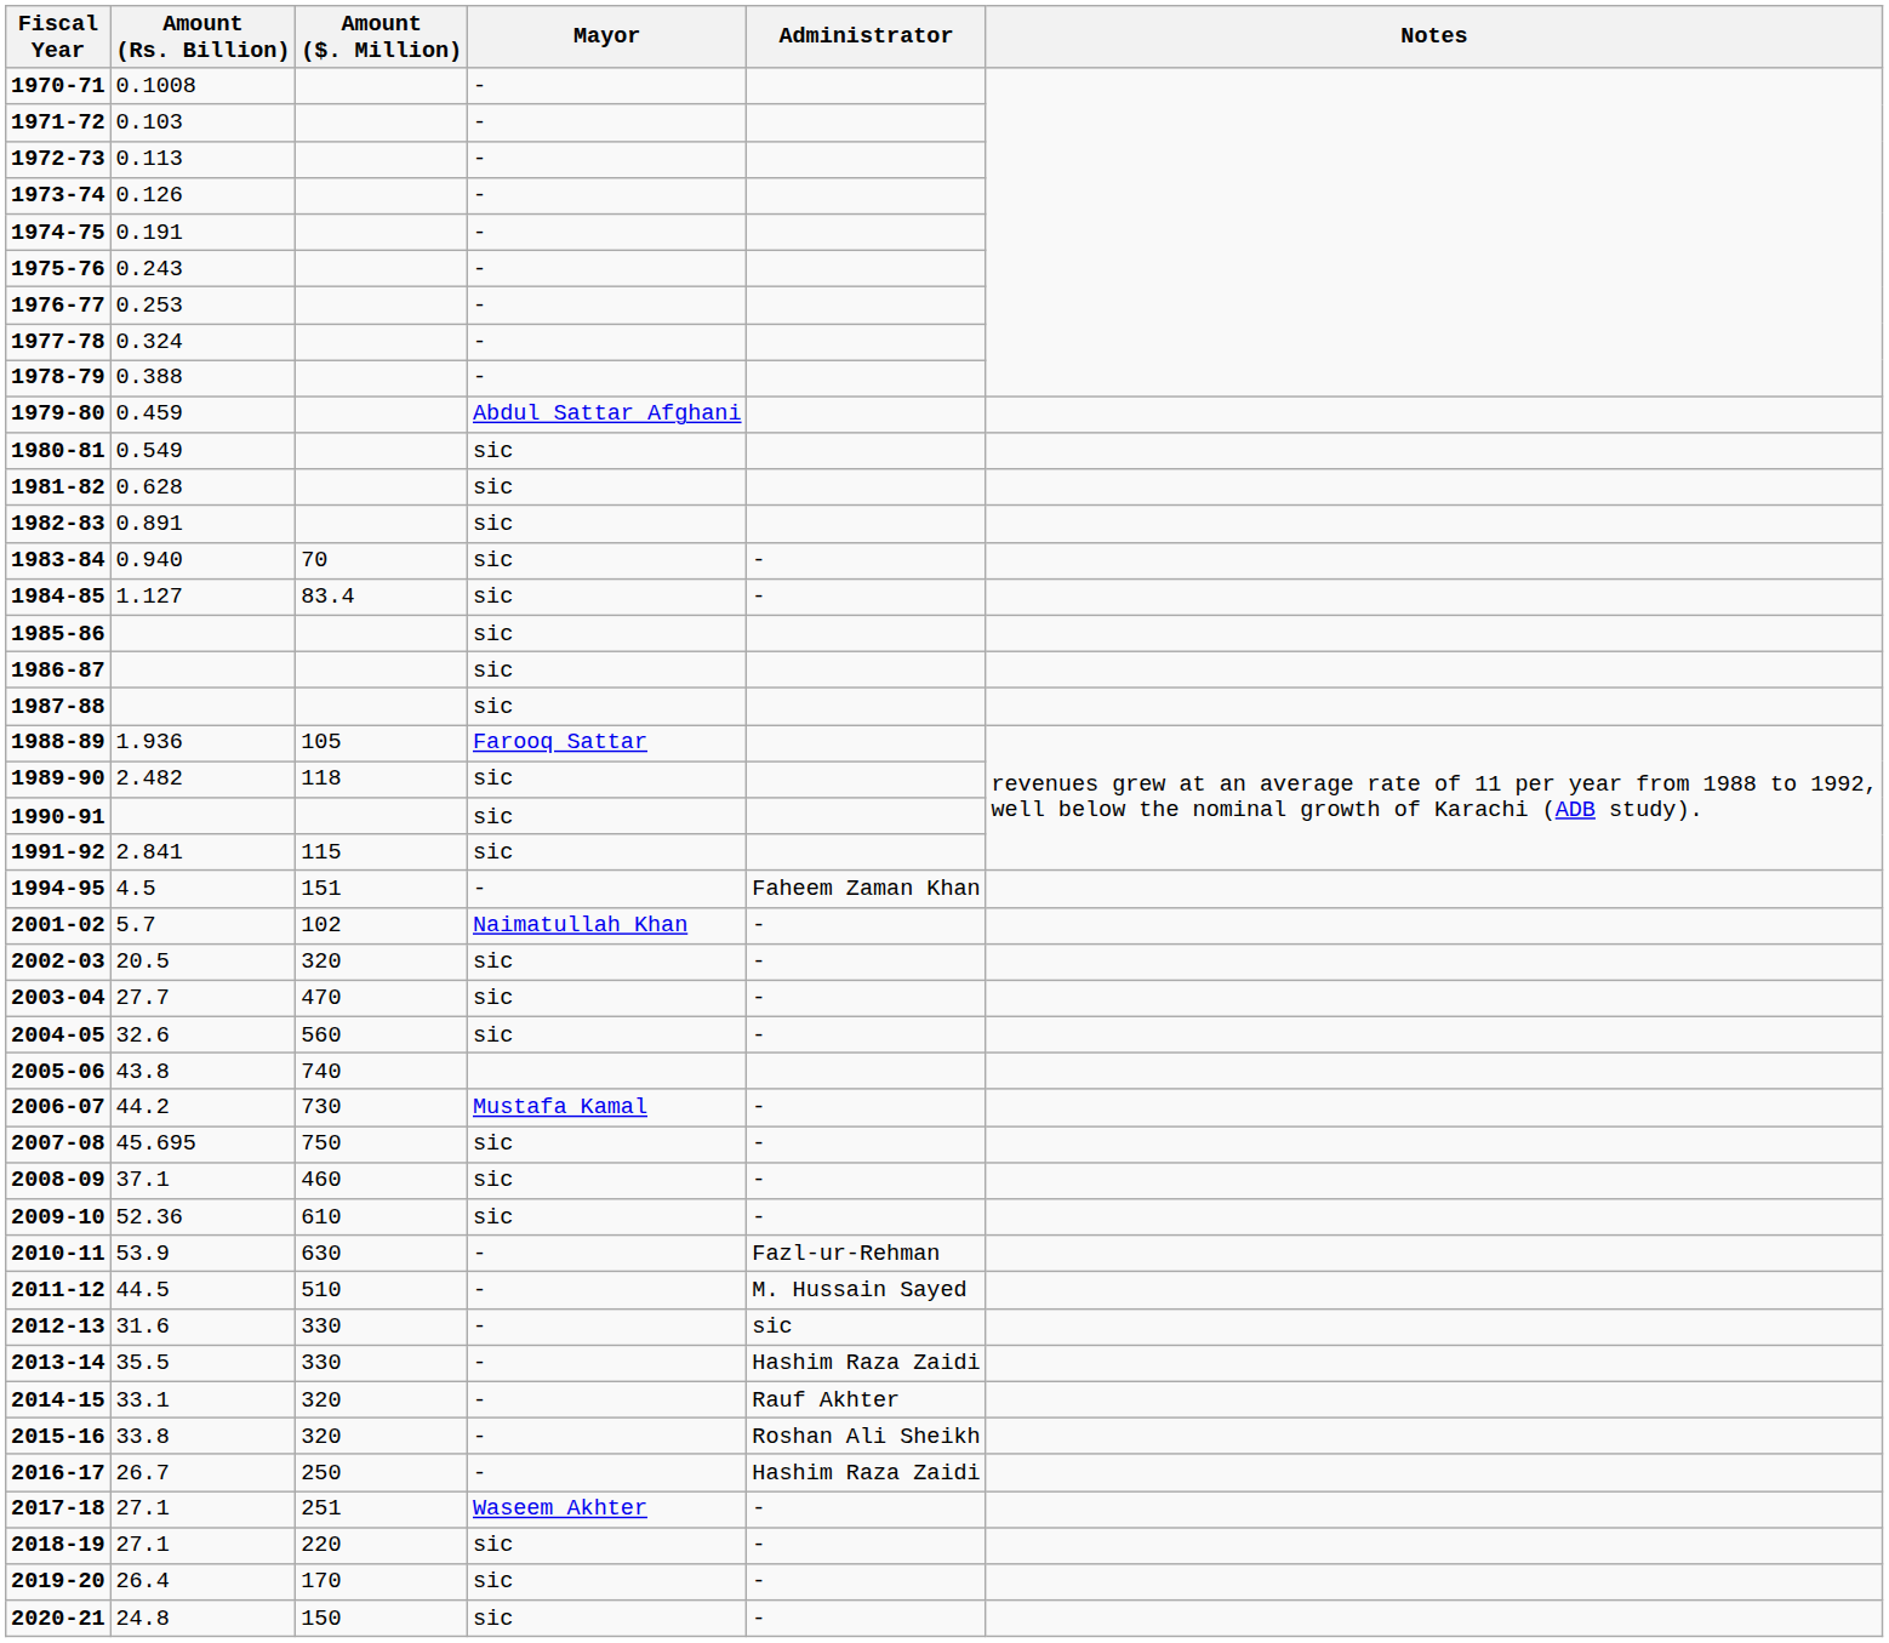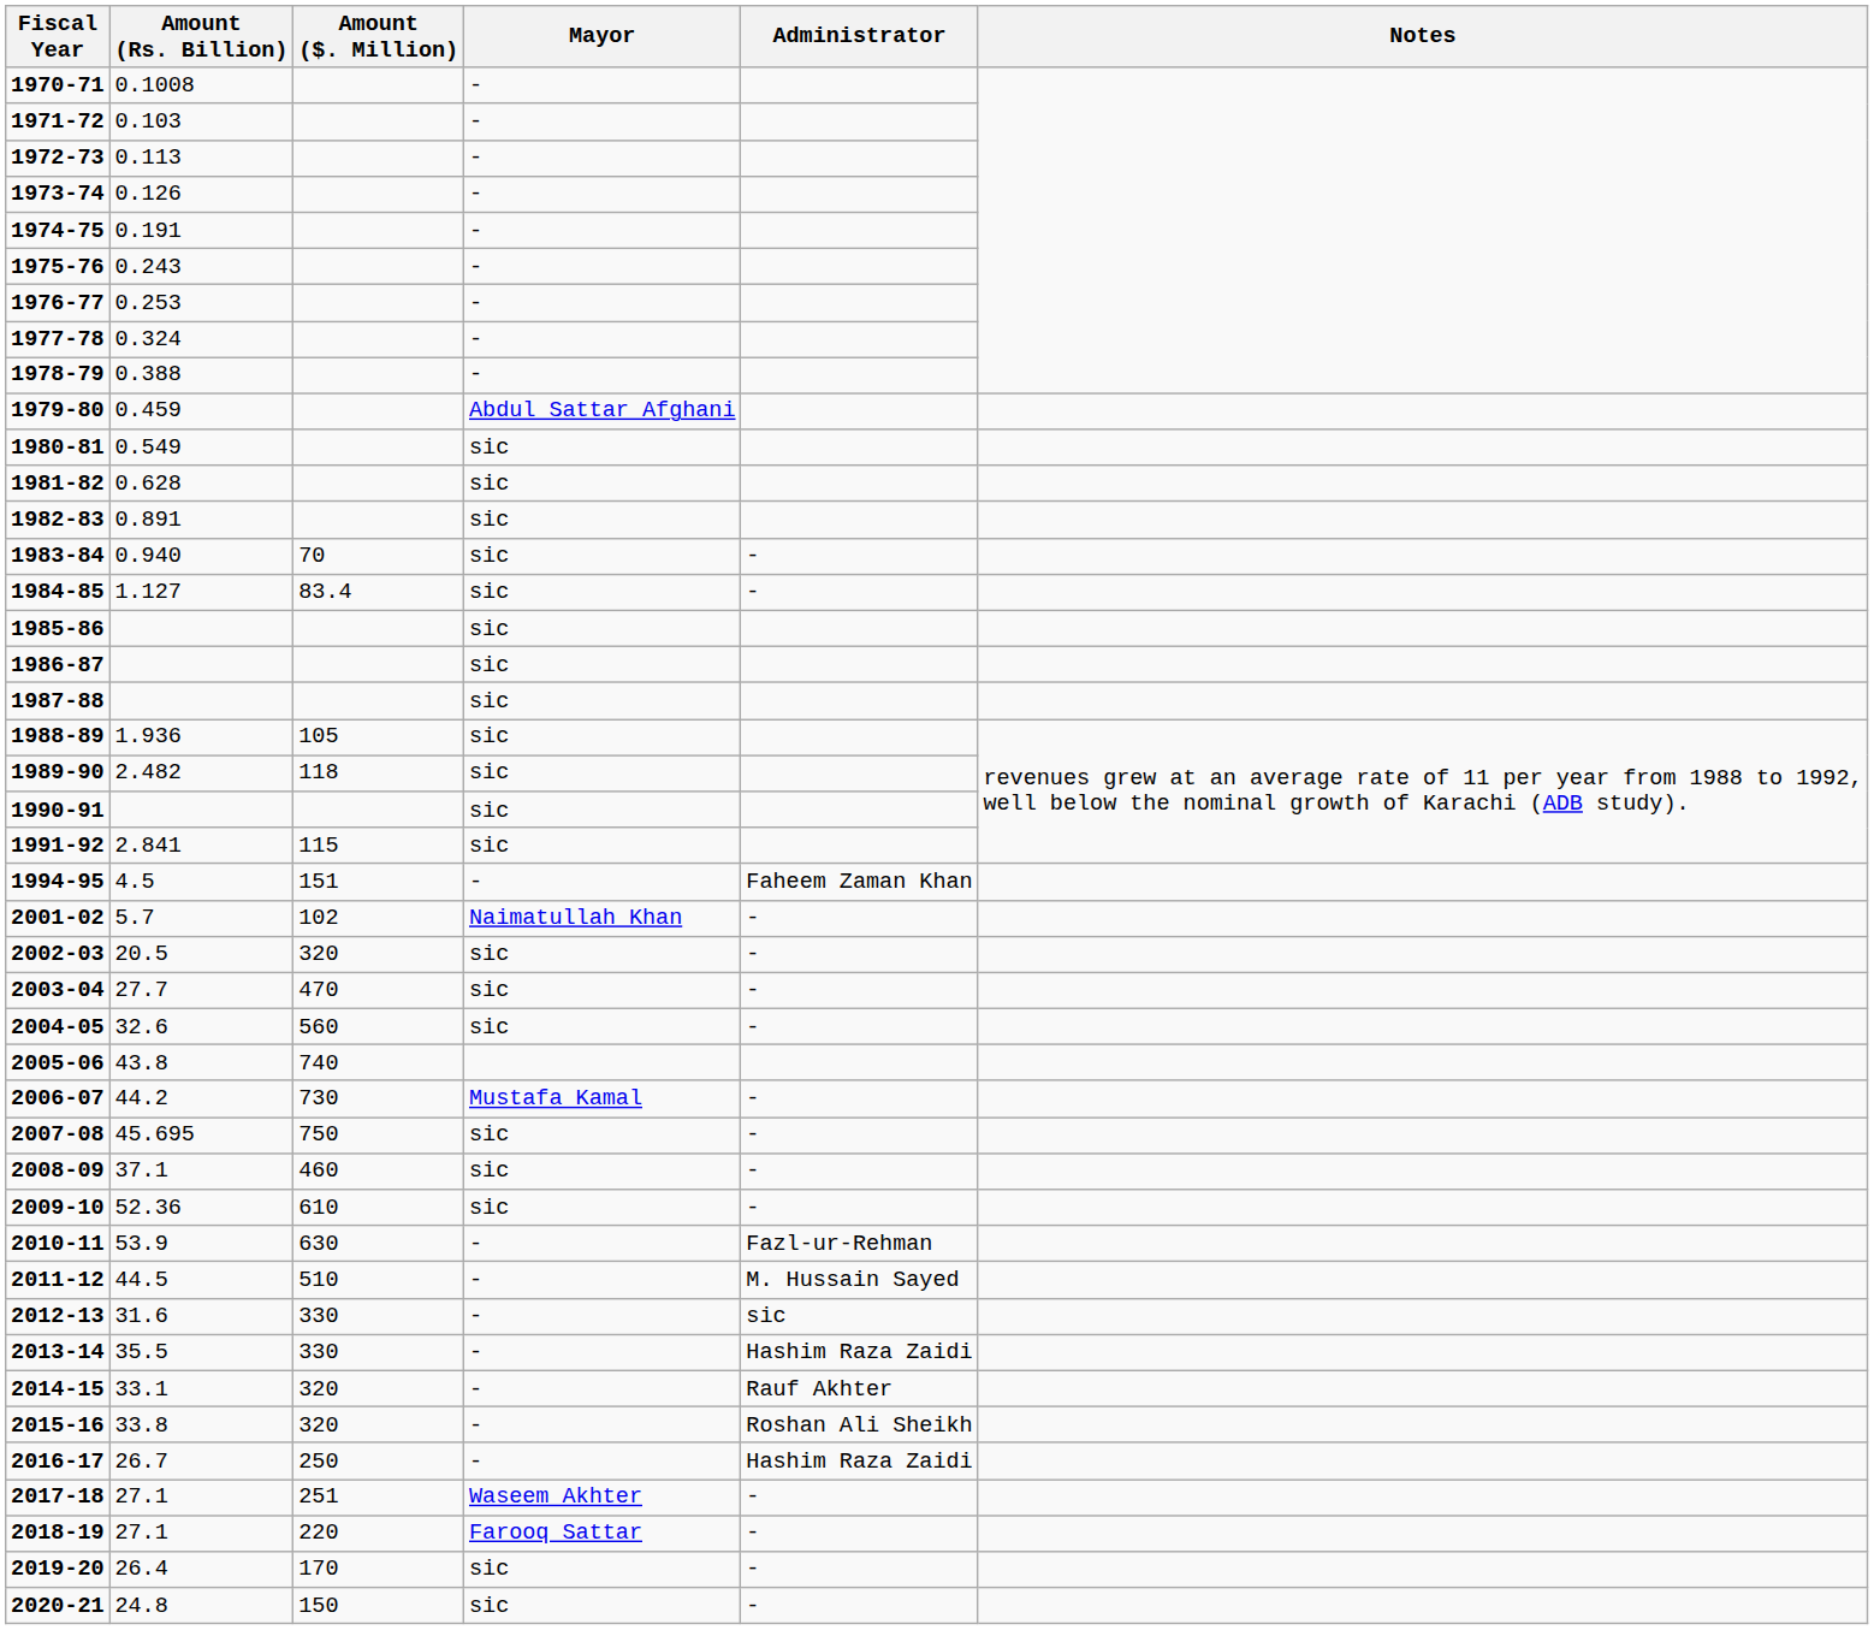1988-89 | Mayor: Farooq Sattar -> sic
2018-19 | Mayor: sic -> Farooq Sattar
